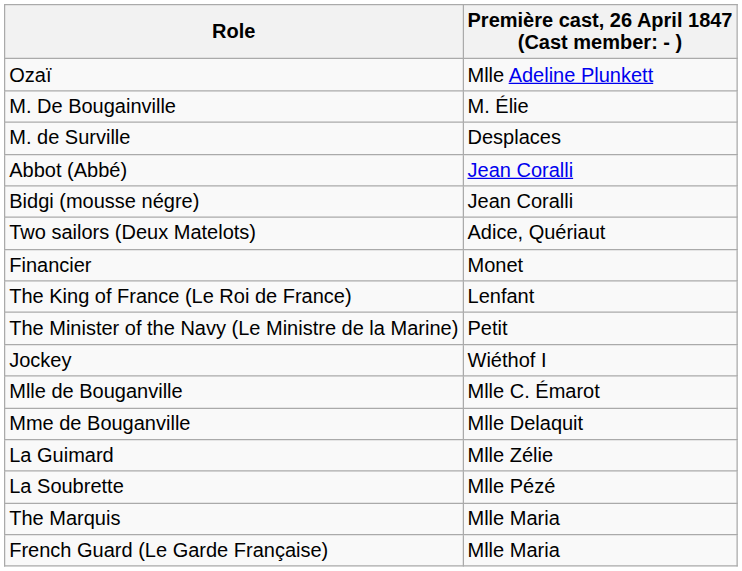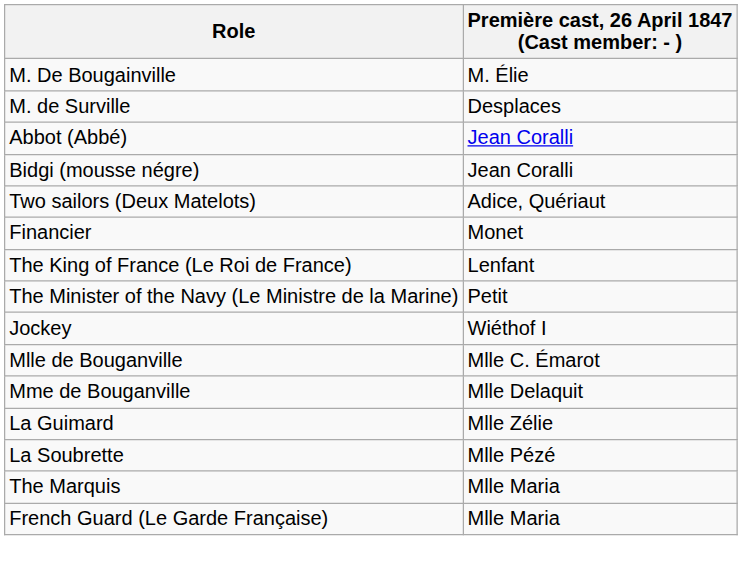- row: Ozaï | Mlle Adeline Plunkett
